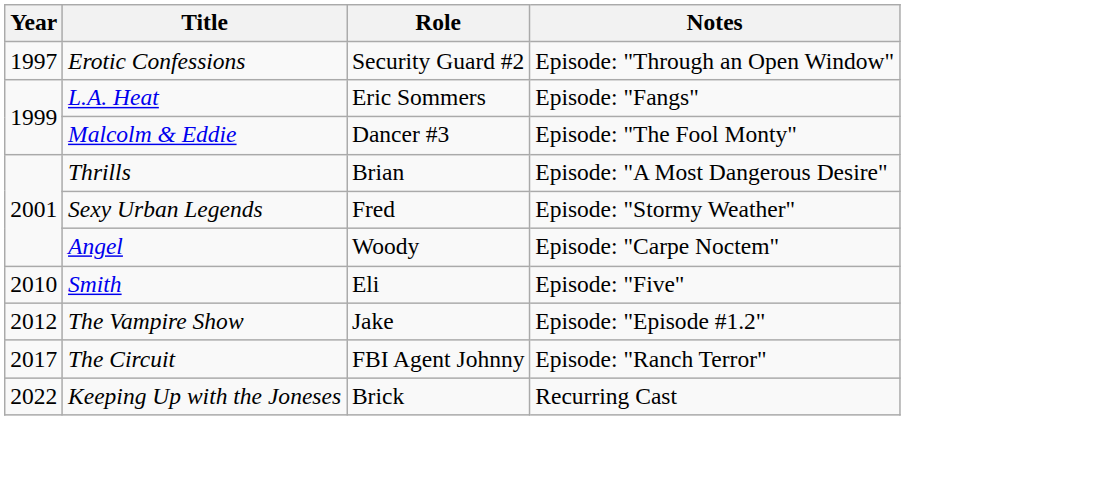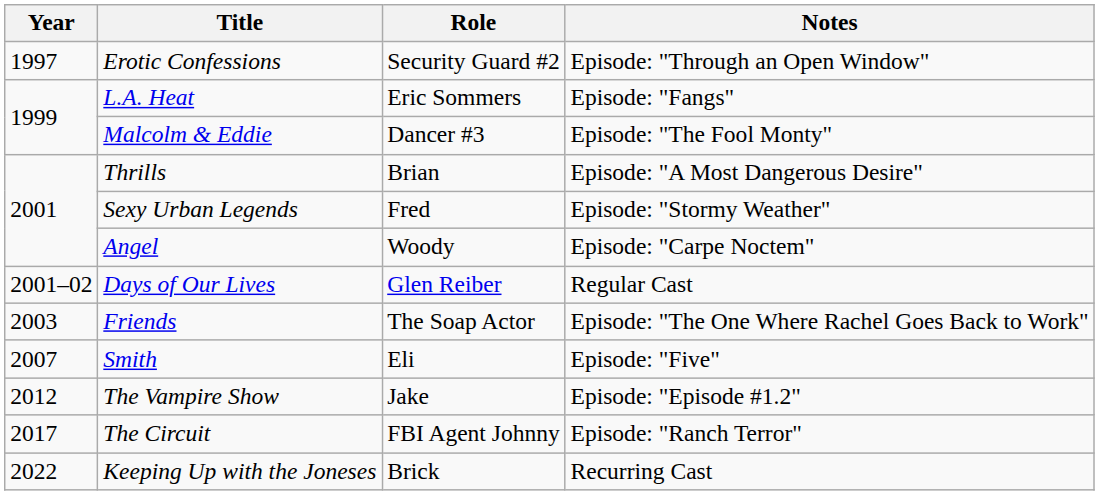+ row: 2001–02 | Days of Our Lives | Glen Reiber | Regular Cast
+ row: 2003 | Friends | The Soap Actor | Episode: "The One Where Rachel Goes Back to Work"
Smith | Year: 2010 -> 2007
